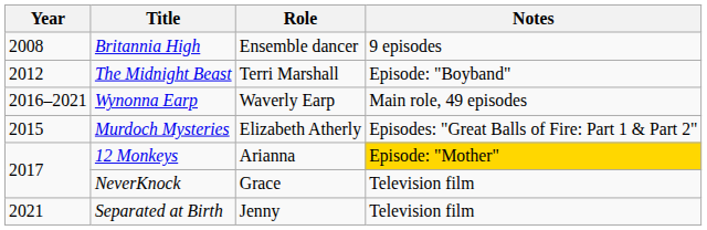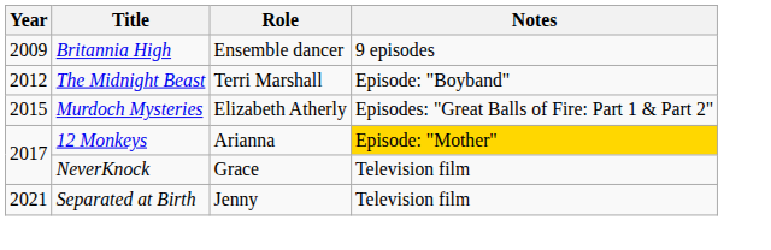Britannia High | Year: 2008 -> 2009
- row: 2016–2021 | Wynonna Earp | Waverly Earp | Main role, 49 episodes
